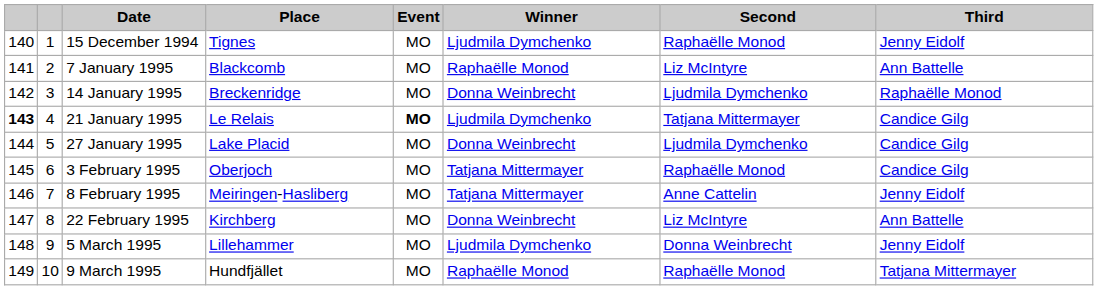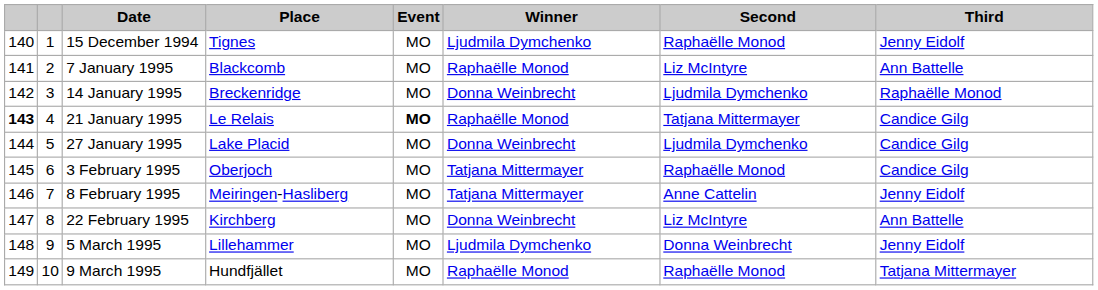21 January 1995 | Winner: Ljudmila Dymchenko -> Raphaëlle Monod
